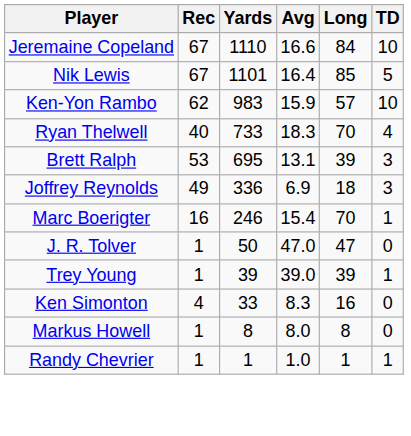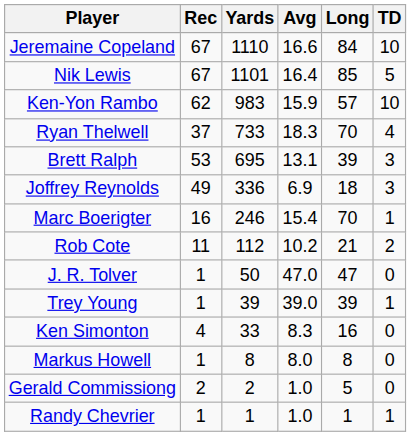Ryan Thelwell | Rec: 40 -> 37
+ row: Rob Cote | 11 | 112 | 10.2 | 21 | 2
+ row: Gerald Commissiong | 2 | 2 | 1.0 | 5 | 0
